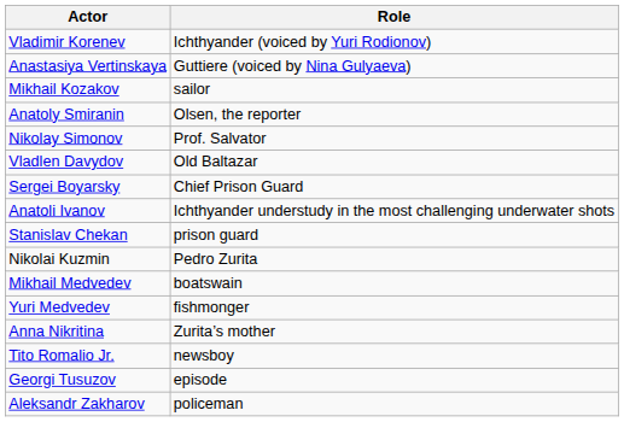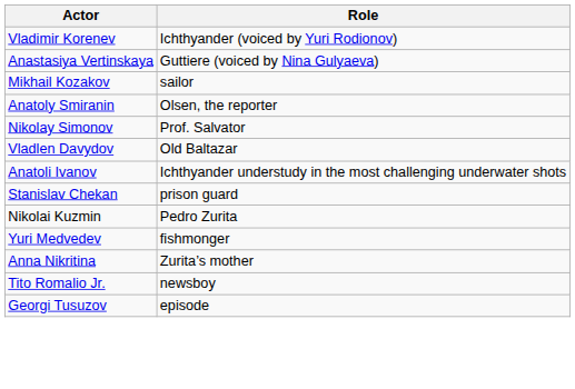- row: Sergei Boyarsky | Chief Prison Guard
- row: Mikhail Medvedev | boatswain
- row: Aleksandr Zakharov | policeman
